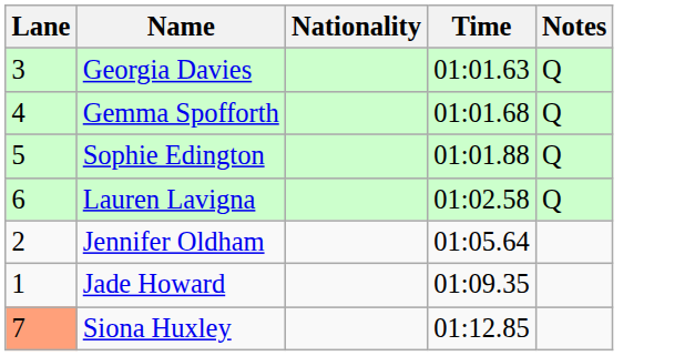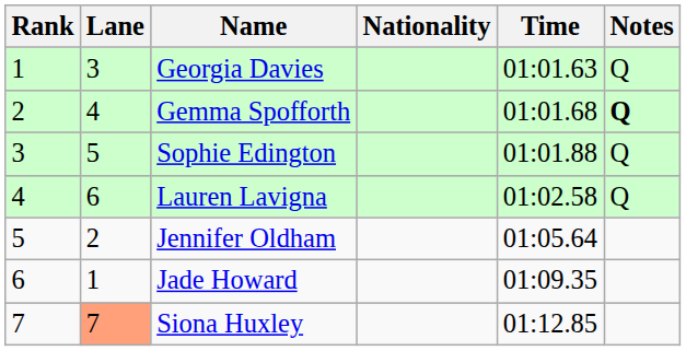+ column: Rank | 1 | 2 | 3 | 4 | 5 | 6 | 7
Gemma Spofforth | Notes: normal -> bold
